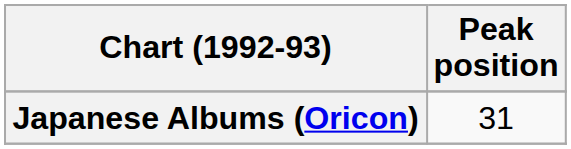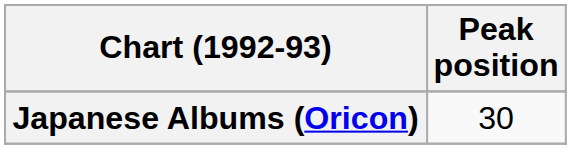Japanese Albums (Oricon) | Peak position: 31 -> 30
